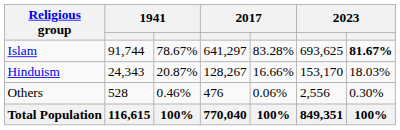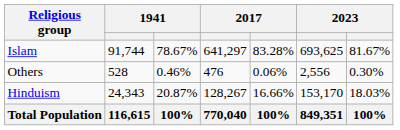Islam | column 7: bold -> normal
rows swapped: Hinduism <-> Others
